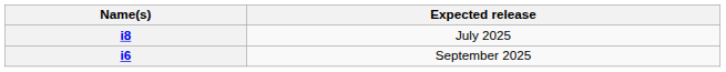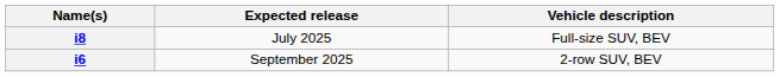+ column: Vehicle description | Full-size SUV, BEV | 2-row SUV, BEV
